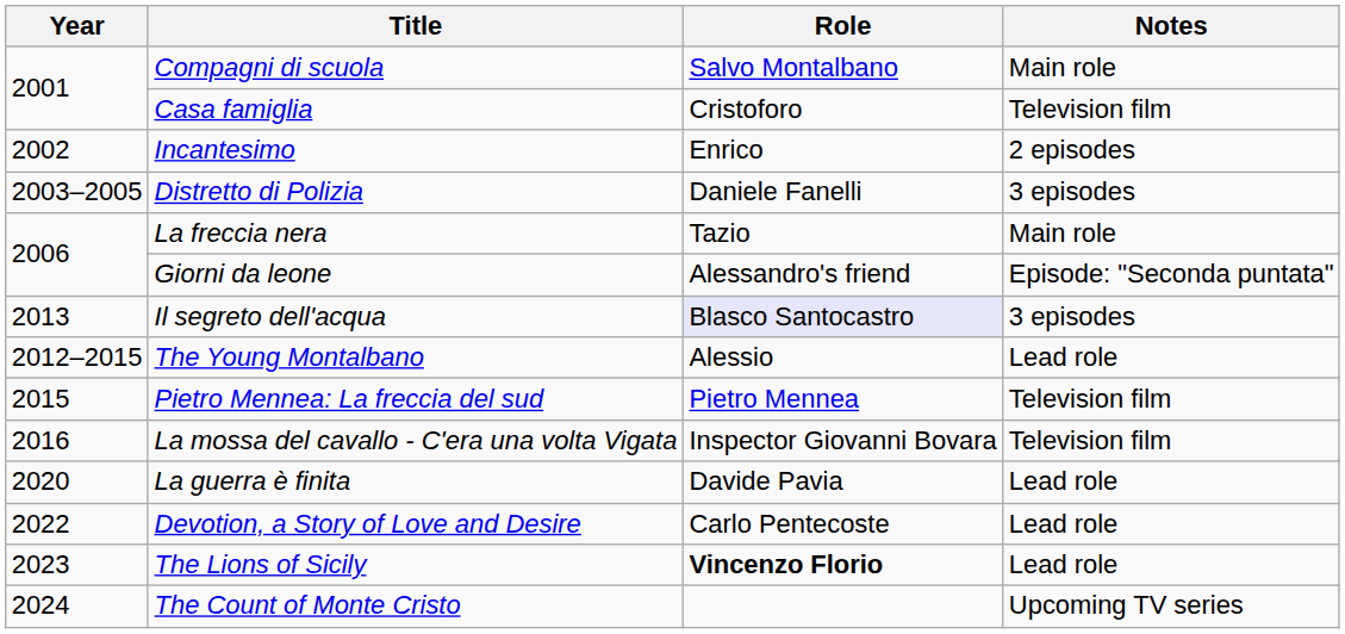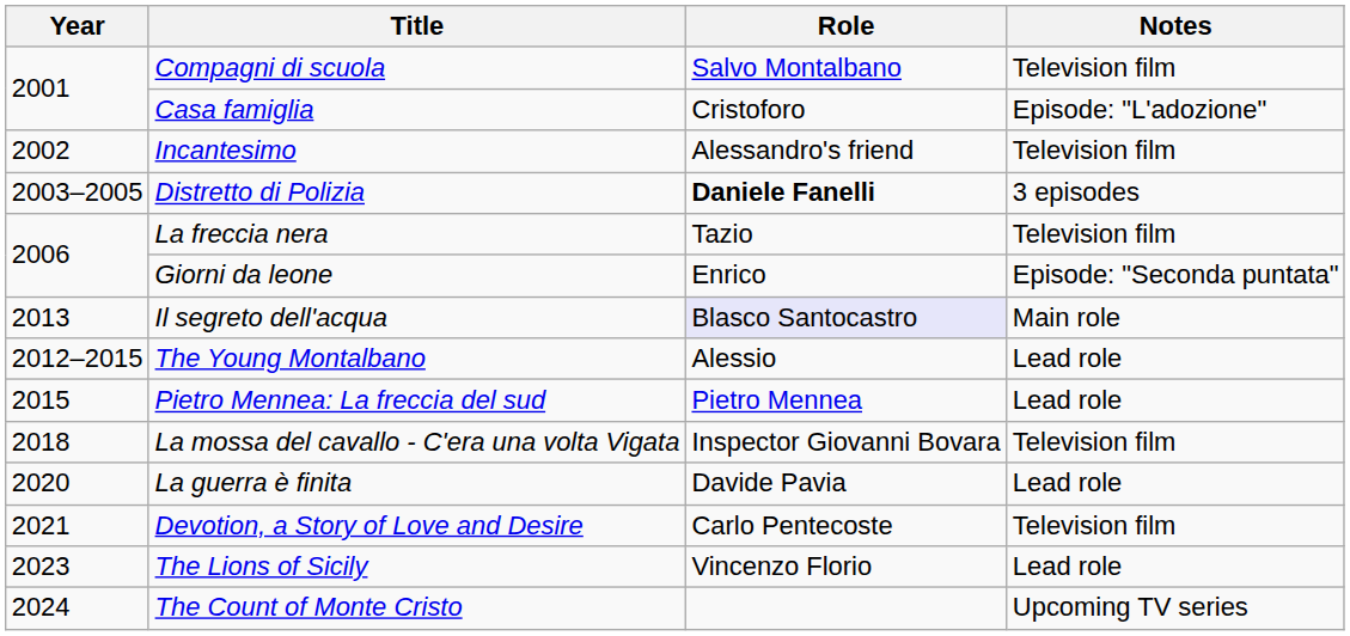Compagni di scuola | Notes: Main role -> Television film
Casa famiglia | Notes: Television film -> Episode: "L'adozione"
Incantesimo | Role: Enrico -> Alessandro's friend
Incantesimo | Notes: 2 episodes -> Television film
Distretto di Polizia | Role: normal -> bold
La freccia nera | Notes: Main role -> Television film
Giorni da leone | Role: Alessandro's friend -> Enrico
Il segreto dell'acqua | Notes: 3 episodes -> Main role
Pietro Mennea: La freccia del sud | Notes: Television film -> Lead role
La mossa del cavallo - C'era una volta Vigata | Year: 2016 -> 2018
Devotion, a Story of Love and Desire | Year: 2022 -> 2021
Devotion, a Story of Love and Desire | Notes: Lead role -> Television film
The Lions of Sicily | Role: bold -> normal
